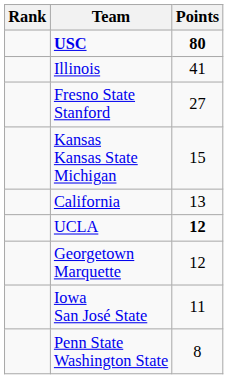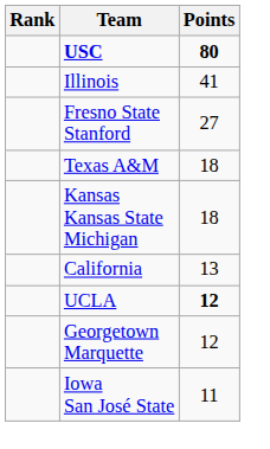+ row: Texas A&M | 18
Kansas Kansas State Michigan | Points: 15 -> 18
- row: Penn State Washington State | 8
